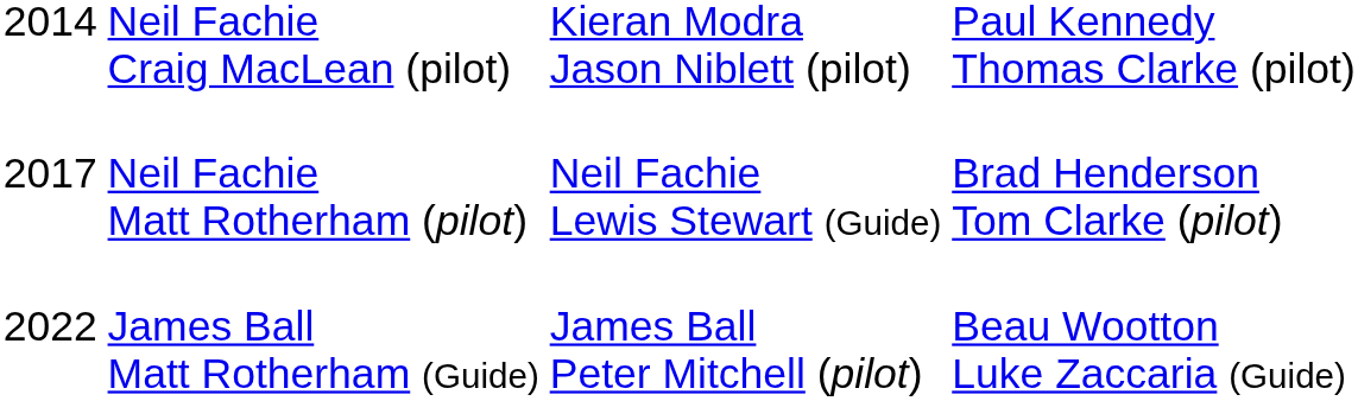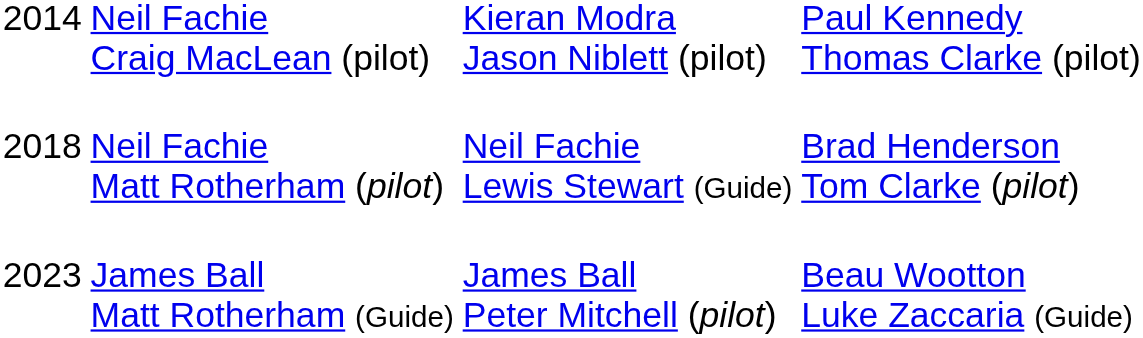Neil Fachie Matt Rotherham (pilot) | column 1: 2017 -> 2018
James Ball Matt Rotherham (Guide) | column 1: 2022 -> 2023
